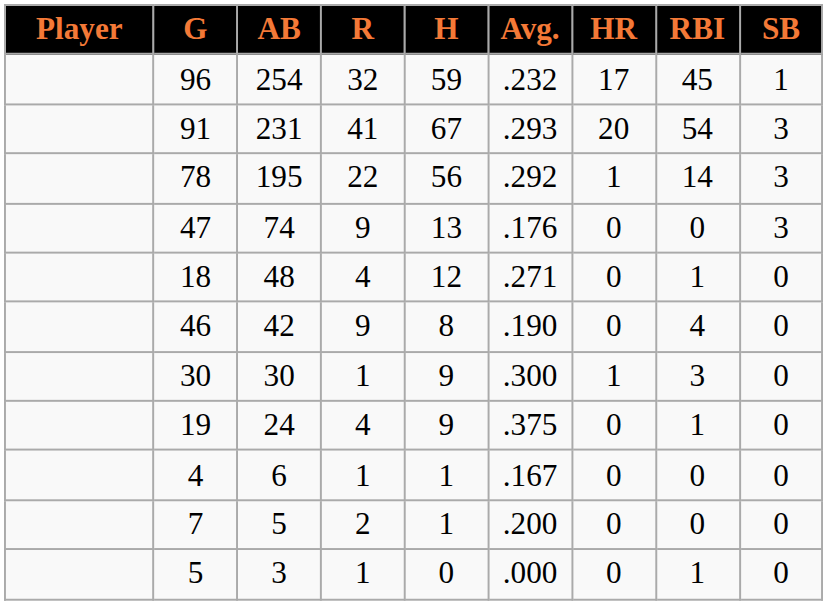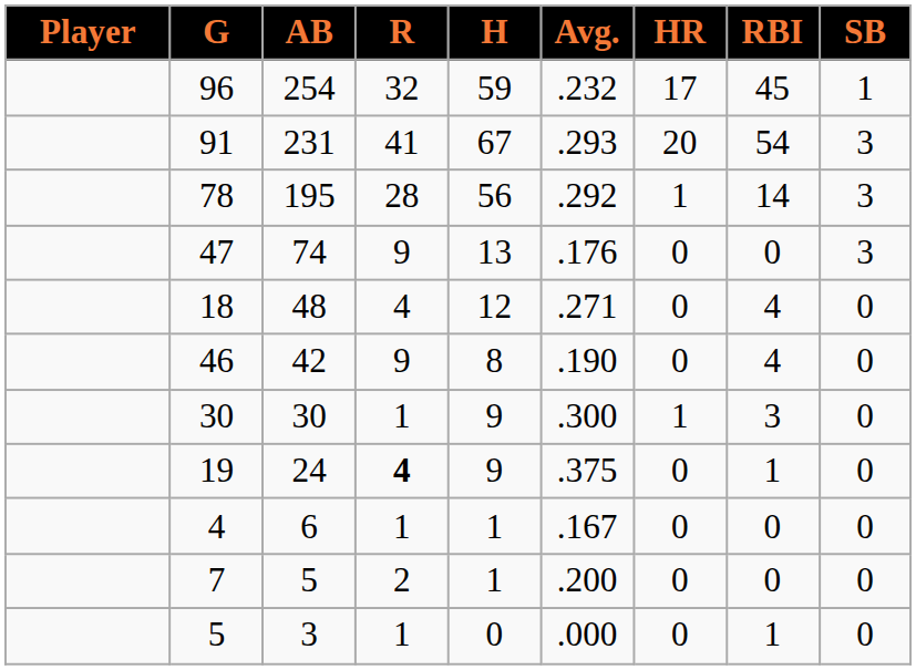78 | R: 22 -> 28
18 | RBI: 1 -> 4
19 | R: normal -> bold
